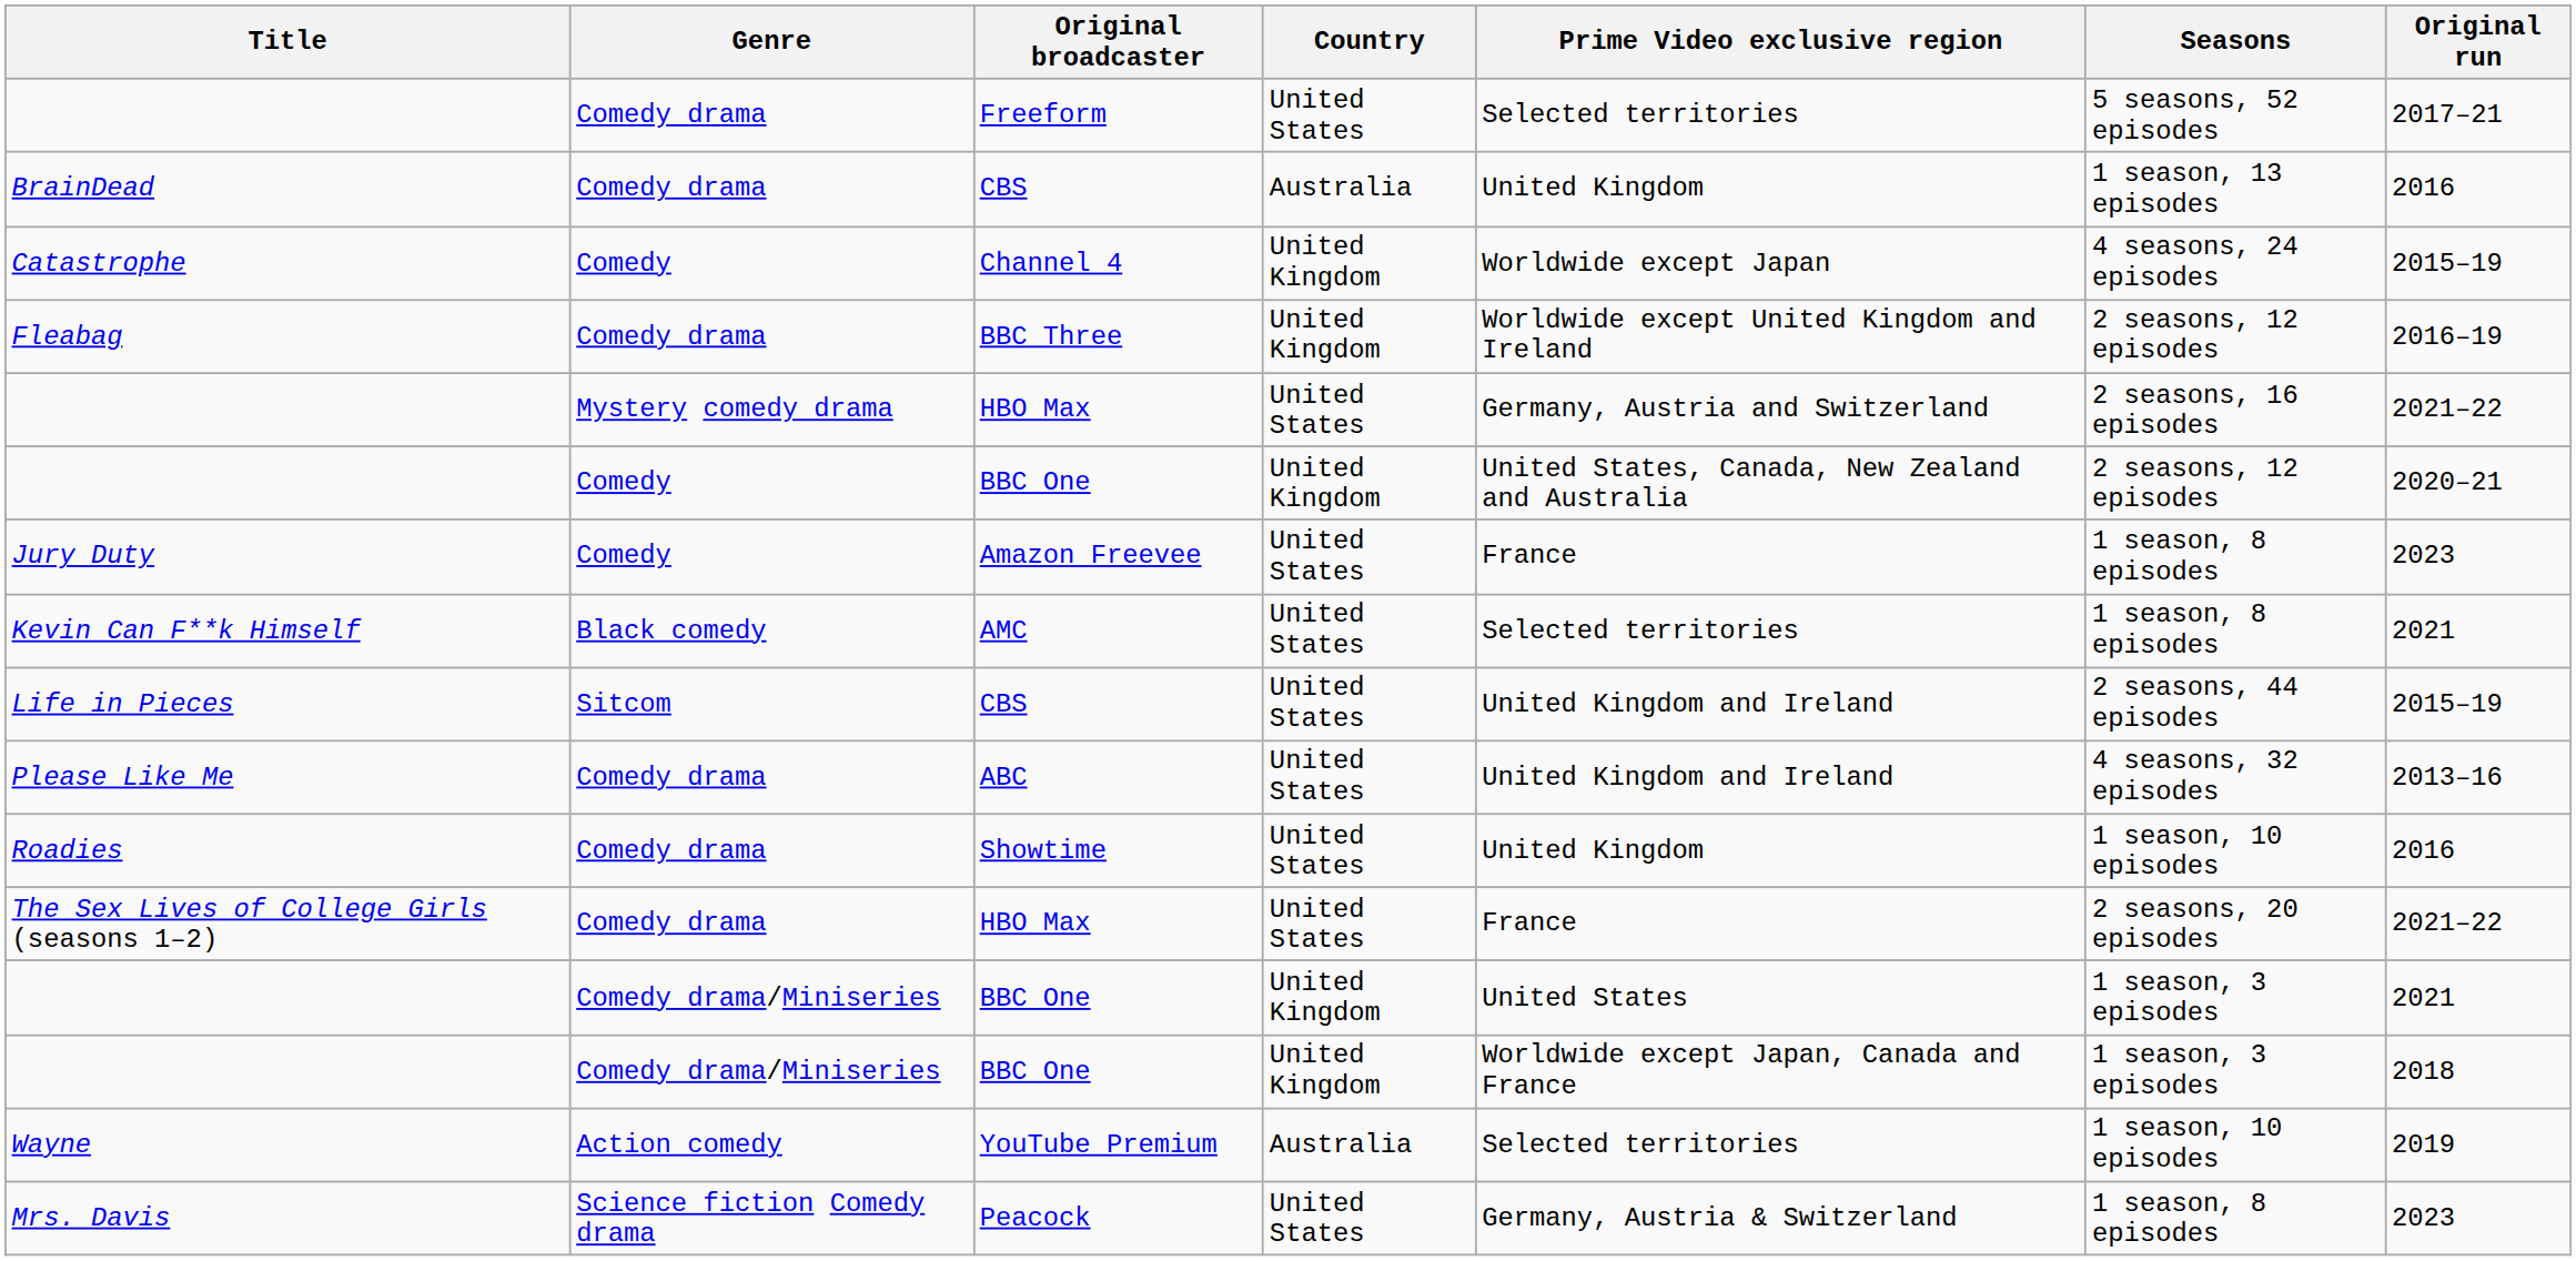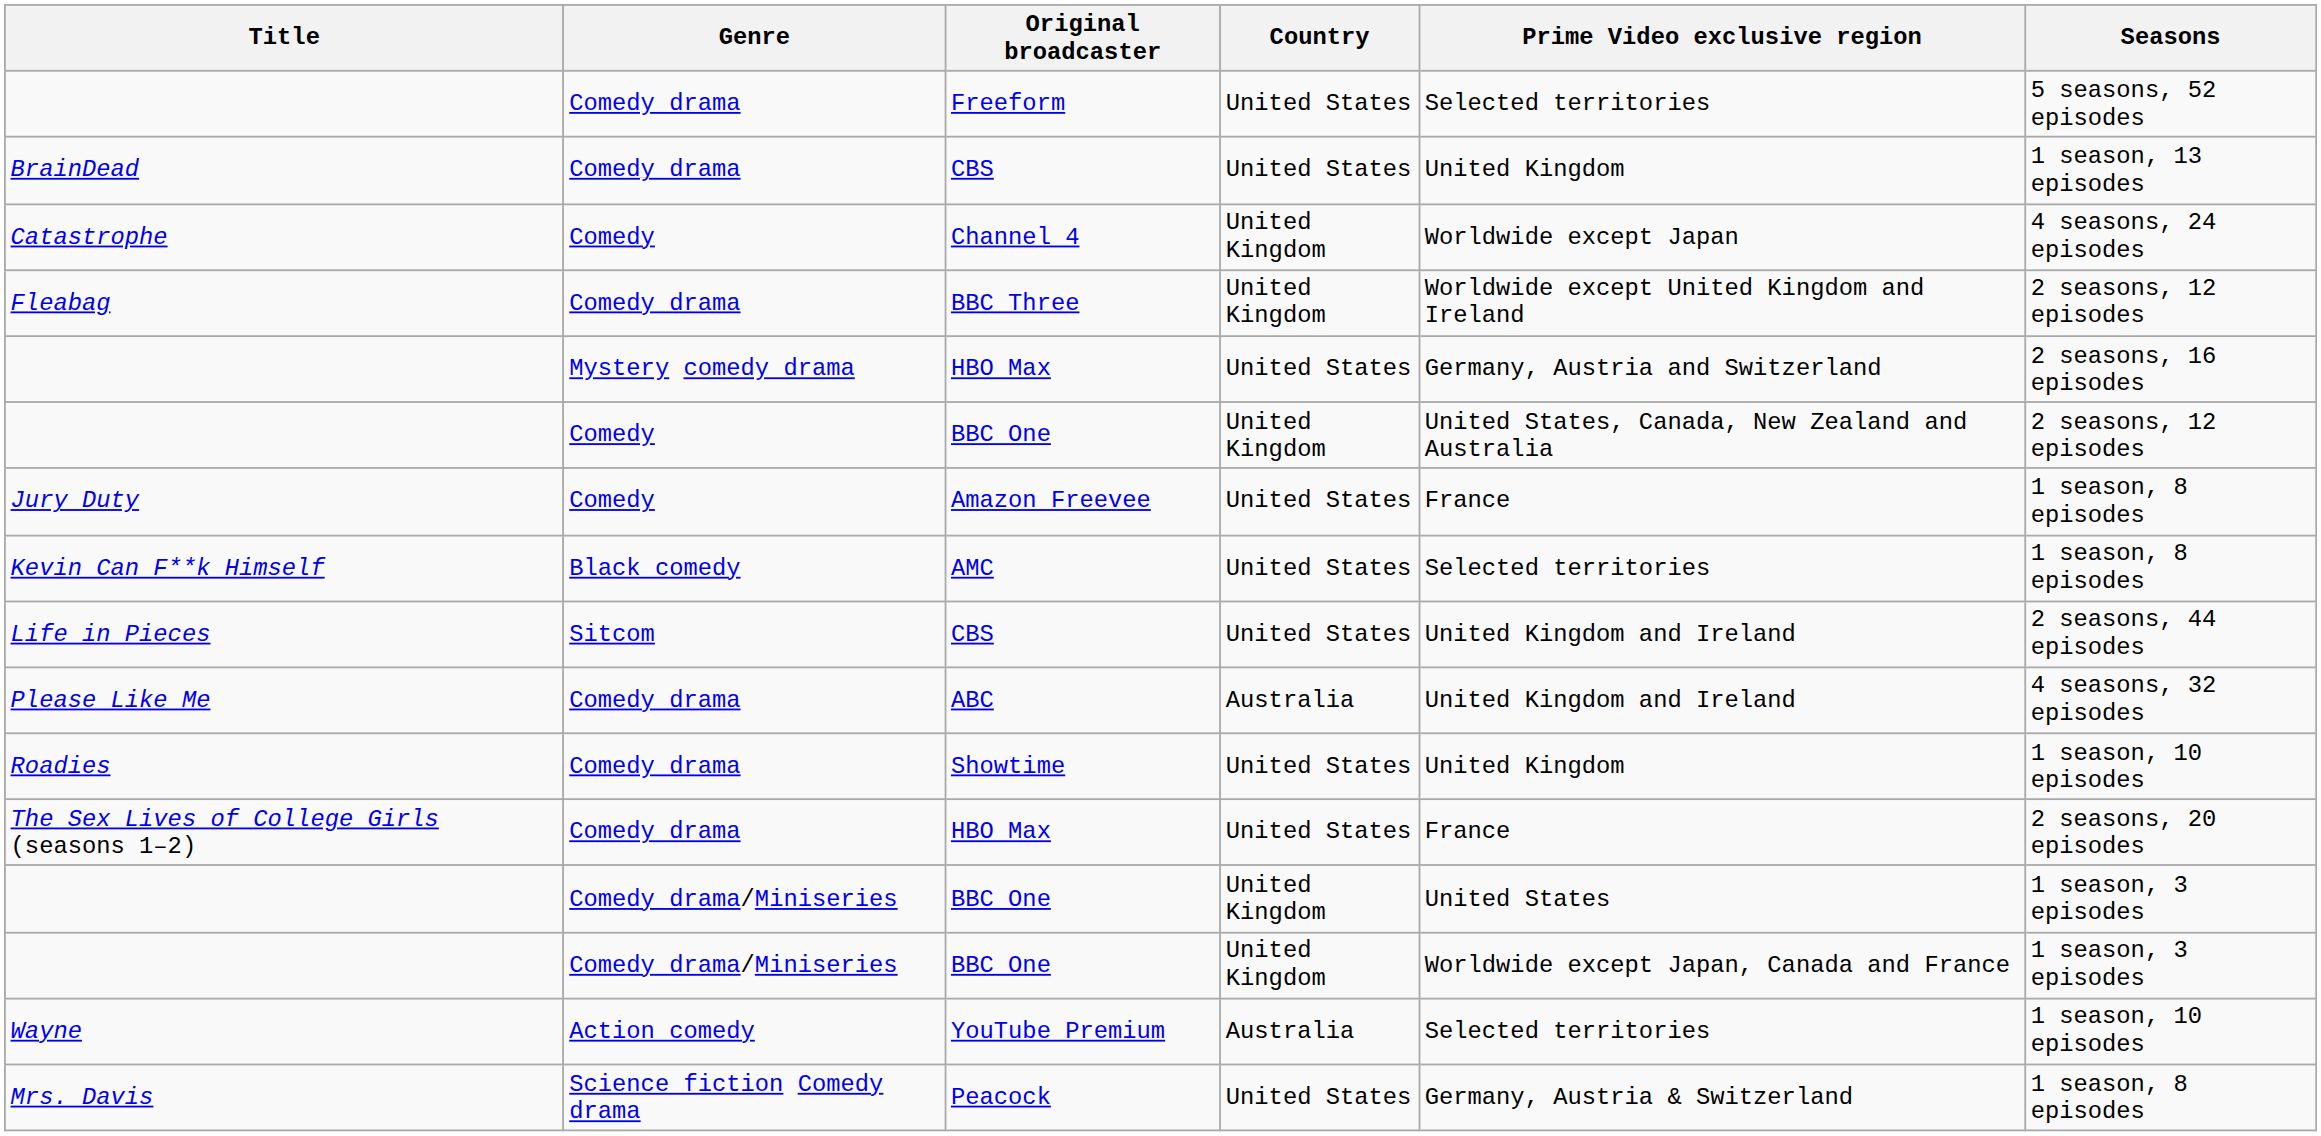- column: Original run | 2017–21 | 2016 | 2015–19 | 2016–19 | 2021–22 | 2020–21 | 2023 | 2021 | 2015–19 | 2013–16 | 2016 | 2021–22 | 2021 | 2018 | 2019 | 2023
BrainDead | Country: Australia -> United States
Please Like Me | Country: United States -> Australia
